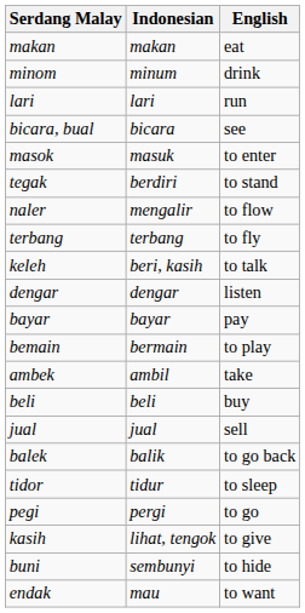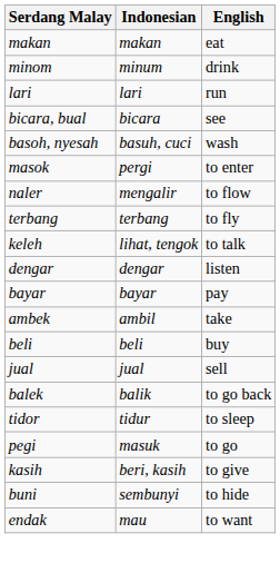+ row: basoh, nyesah | basuh, cuci | wash
masok | Indonesian: masuk -> pergi
- row: tegak | berdiri | to stand
keleh | Indonesian: beri, kasih -> lihat, tengok
- row: bemain | bermain | to play
pegi | Indonesian: pergi -> masuk
kasih | Indonesian: lihat, tengok -> beri, kasih
